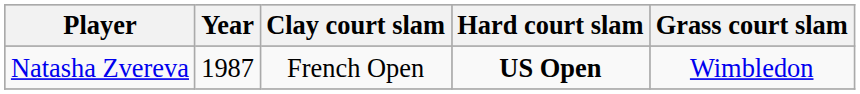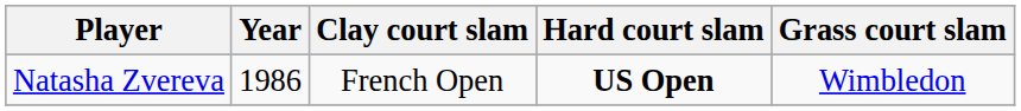Natasha Zvereva | Year: 1987 -> 1986
